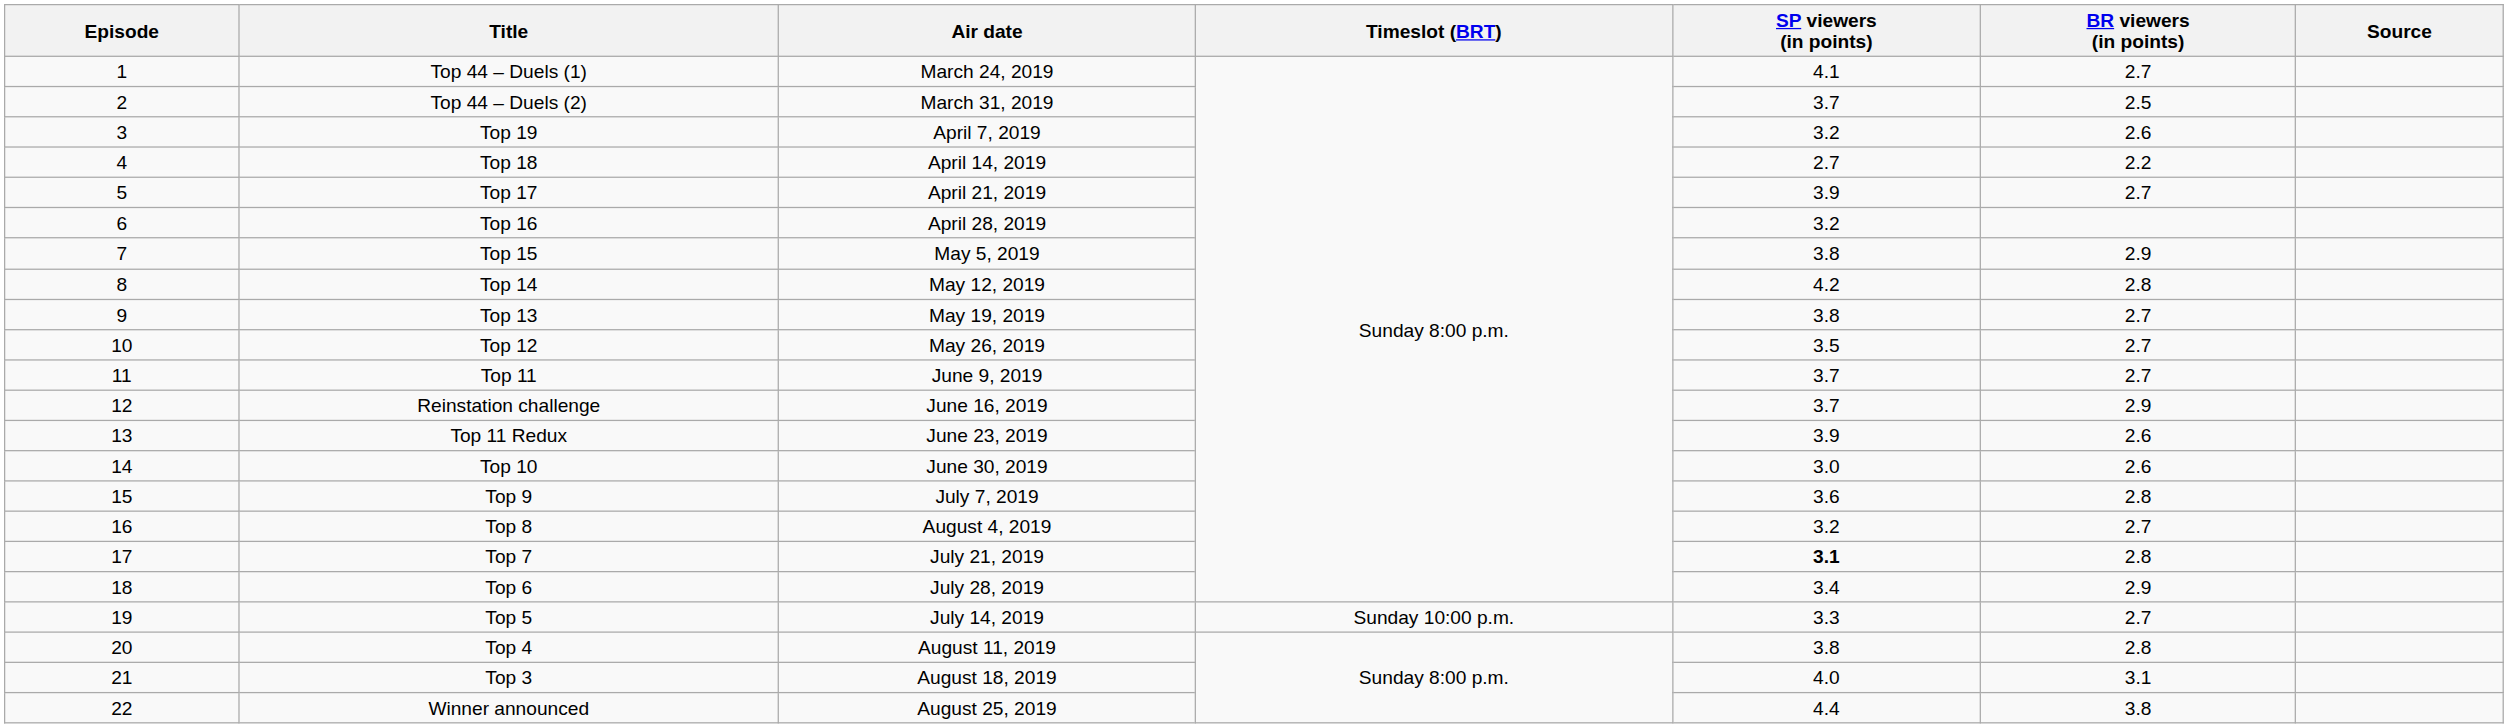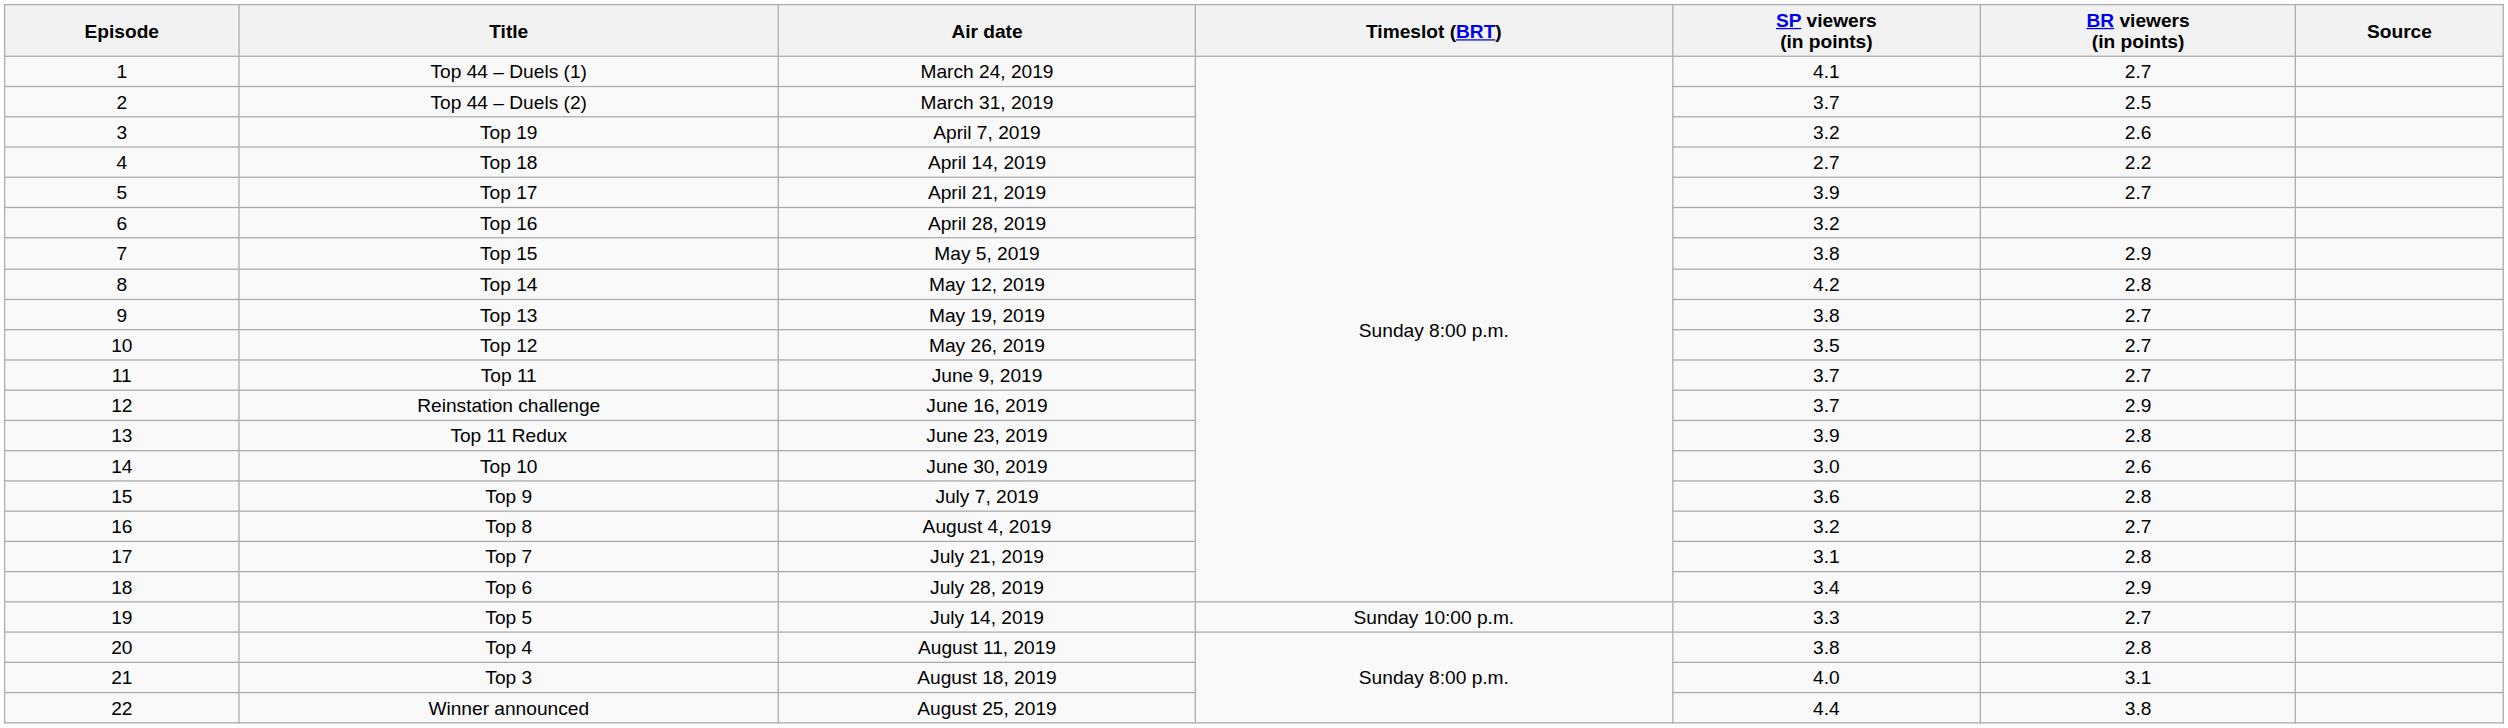Top 11 Redux | BR viewers (in points): 2.6 -> 2.8
Top 7 | SP viewers (in points): bold -> normal
